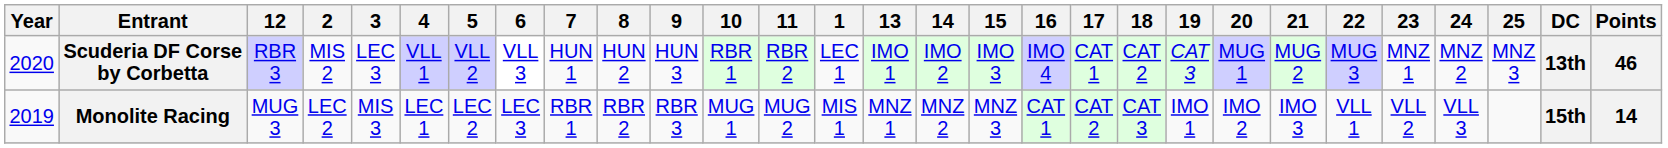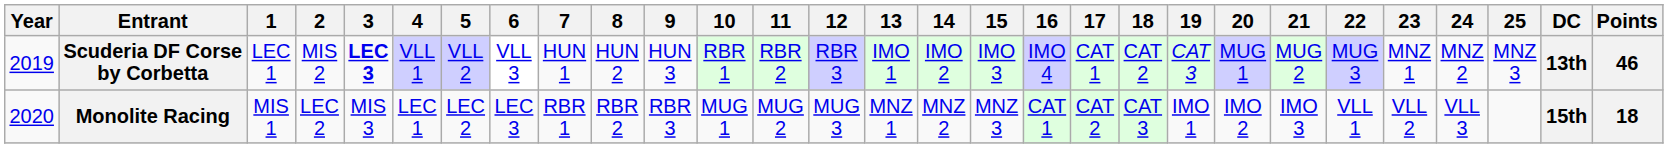columns swapped: 1 <-> 12
Scuderia DF Corse by Corbetta | Year: 2020 -> 2019
Scuderia DF Corse by Corbetta | 3: normal -> bold
Monolite Racing | Year: 2019 -> 2020
Monolite Racing | Points: 14 -> 18
